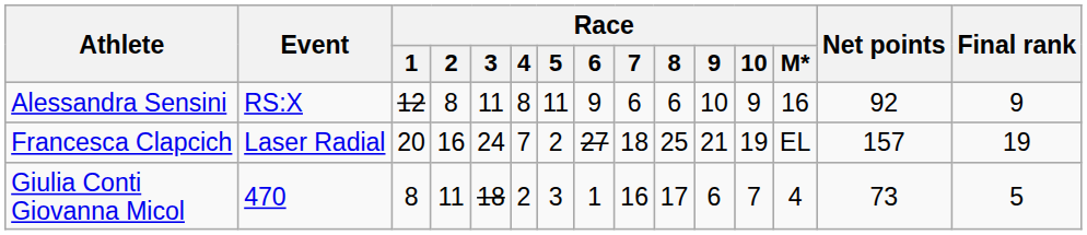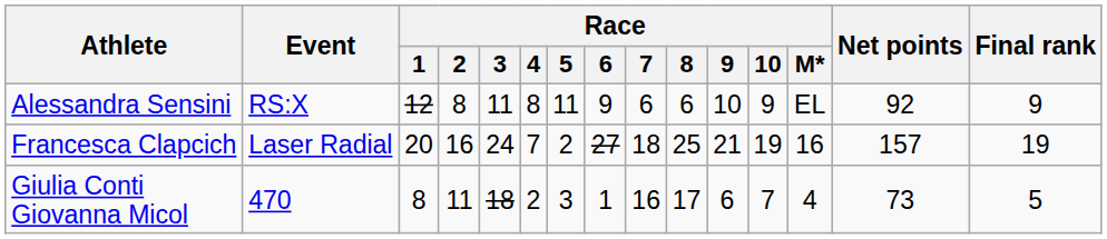Alessandra Sensini | Race / M*: 16 -> EL
Francesca Clapcich | Race / M*: EL -> 16
